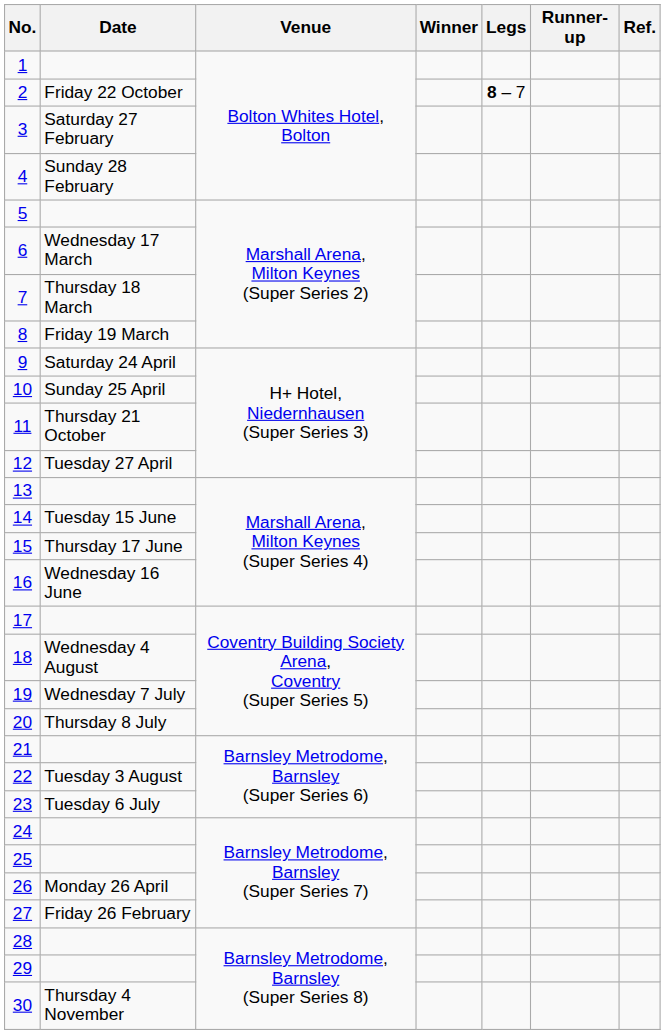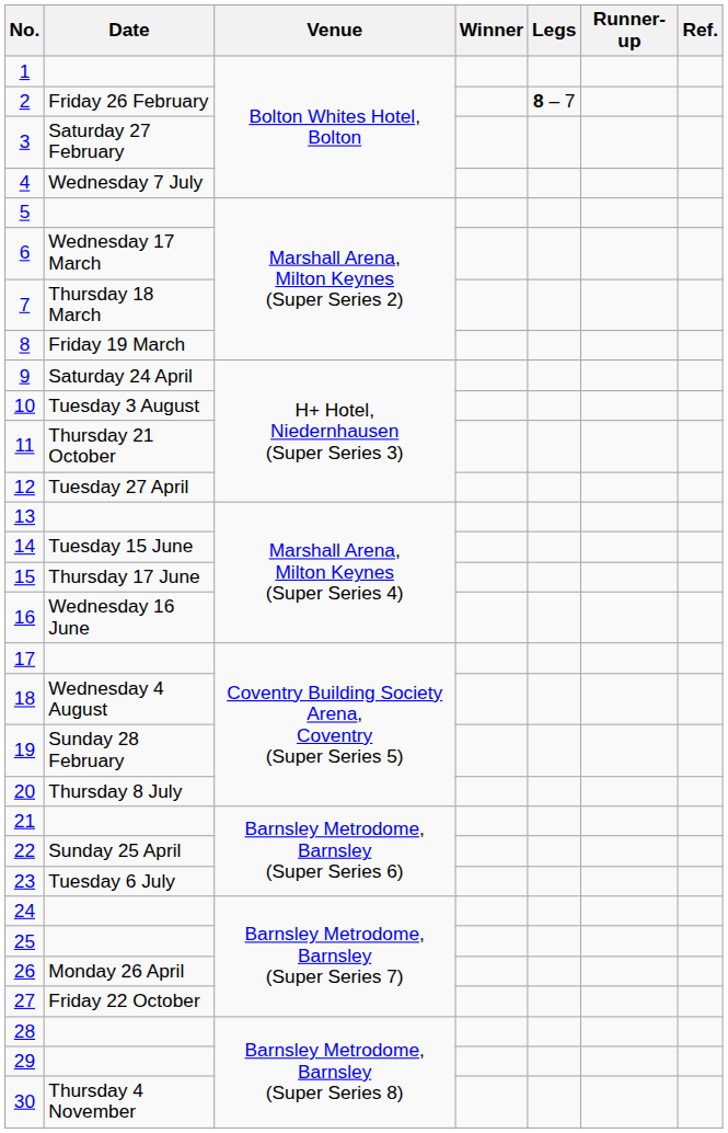2 | Date: Friday 22 October -> Friday 26 February
4 | Date: Sunday 28 February -> Wednesday 7 July
10 | Date: Sunday 25 April -> Tuesday 3 August
19 | Date: Wednesday 7 July -> Sunday 28 February
22 | Date: Tuesday 3 August -> Sunday 25 April
27 | Date: Friday 26 February -> Friday 22 October
